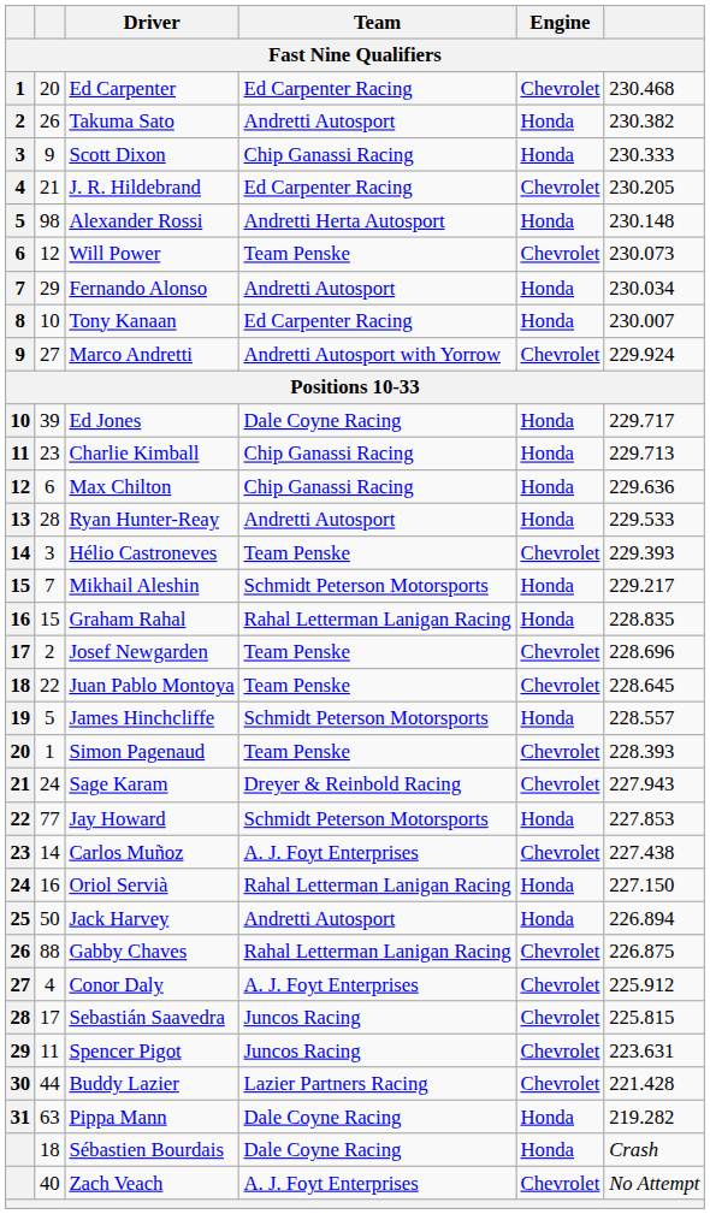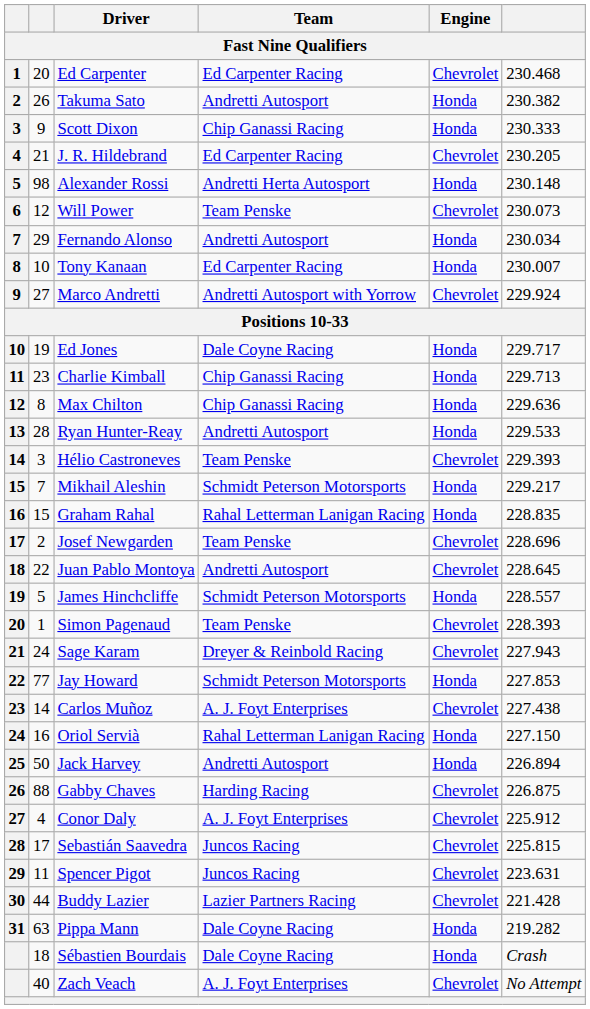Ed Jones | column 2: 39 -> 19
Max Chilton | column 2: 6 -> 8
Juan Pablo Montoya | Team: Team Penske -> Andretti Autosport
Gabby Chaves | Team: Rahal Letterman Lanigan Racing -> Harding Racing
